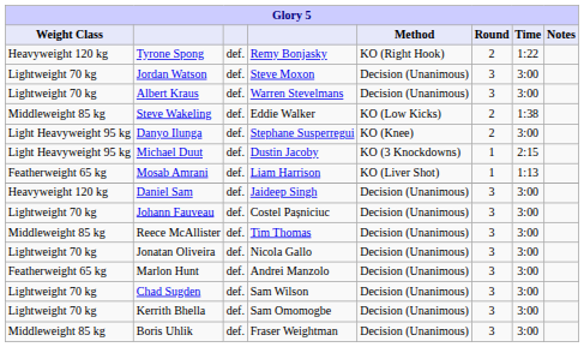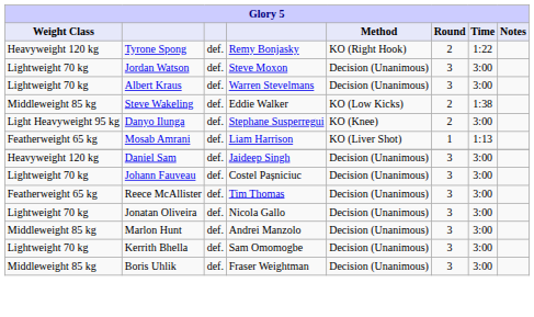- row: Light Heavyweight 95 kg | Michael Duut | def. | Dustin Jacoby | KO (3 Knockdowns) | 1 | 2:15
Reece McAllister | Weight Class: Middleweight 85 kg -> Featherweight 65 kg
Marlon Hunt | Weight Class: Featherweight 65 kg -> Middleweight 85 kg
- row: Lightweight 70 kg | Chad Sugden | def. | Sam Wilson | Decision (Unanimous) | 3 | 3:00
